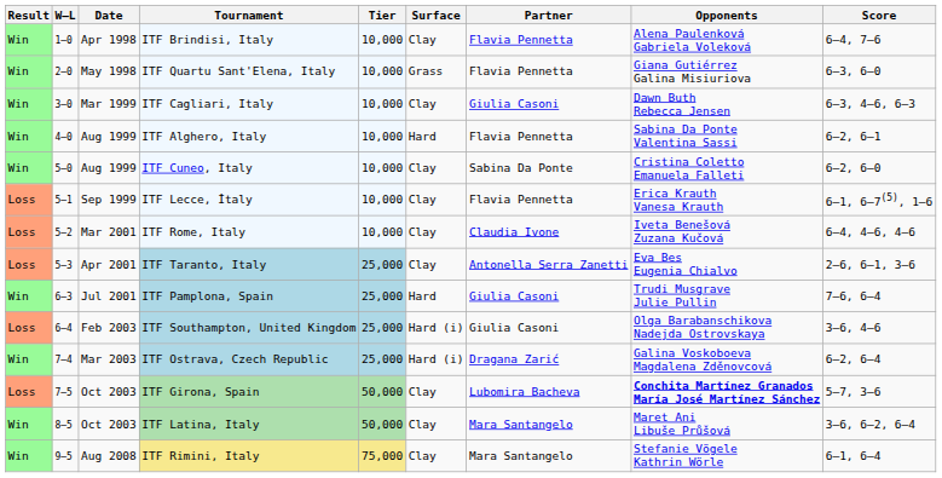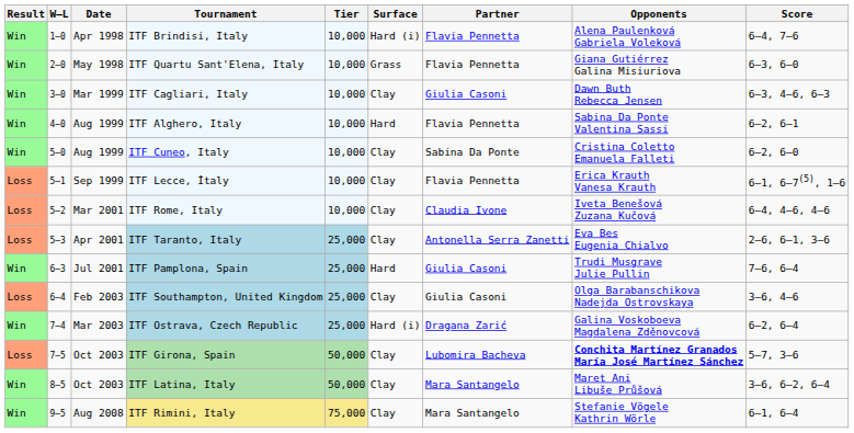ITF Brindisi, Italy | Surface: Clay -> Hard (i)
ITF Southampton, United Kingdom | Surface: Hard (i) -> Clay
